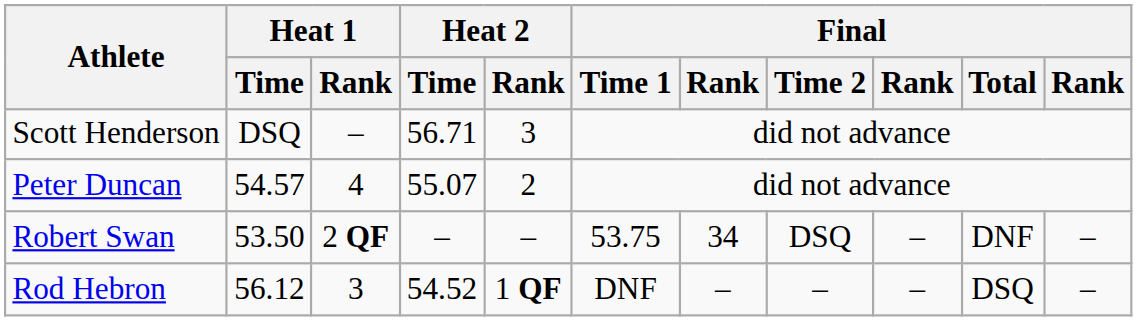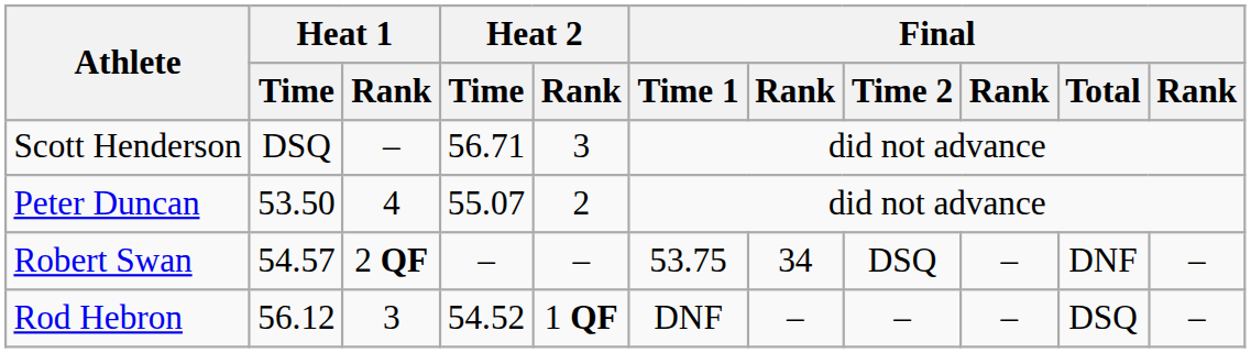Peter Duncan | Heat 1 / Time: 54.57 -> 53.50
Robert Swan | Heat 1 / Time: 53.50 -> 54.57
